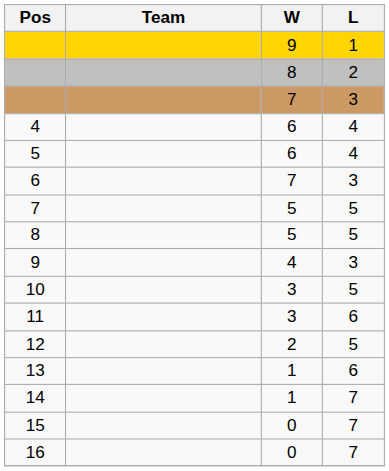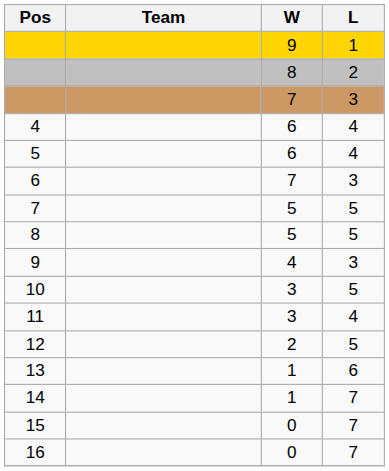11 | L: 6 -> 4
